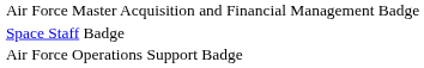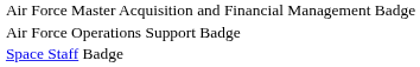rows swapped: Air Force Operations Support Badge <-> Space Staff Badge
